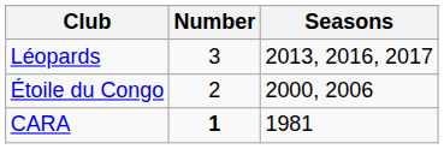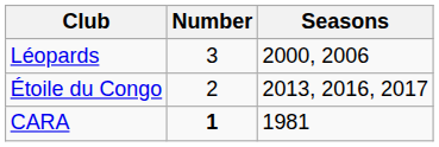Léopards | Seasons: 2013, 2016, 2017 -> 2000, 2006
Étoile du Congo | Seasons: 2000, 2006 -> 2013, 2016, 2017
